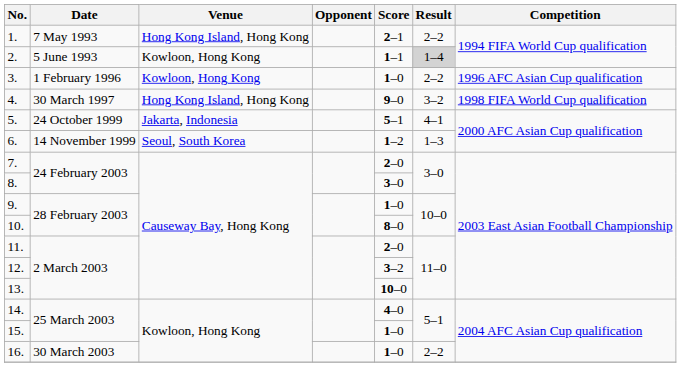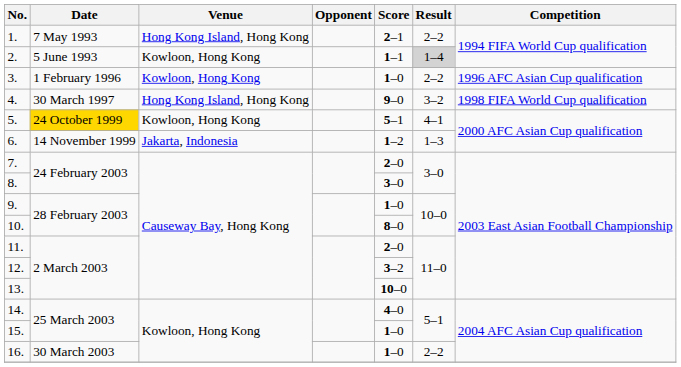5. | Date: no background -> gold background
5. | Venue: Jakarta, Indonesia -> Kowloon, Hong Kong
6. | Venue: Seoul, South Korea -> Jakarta, Indonesia
